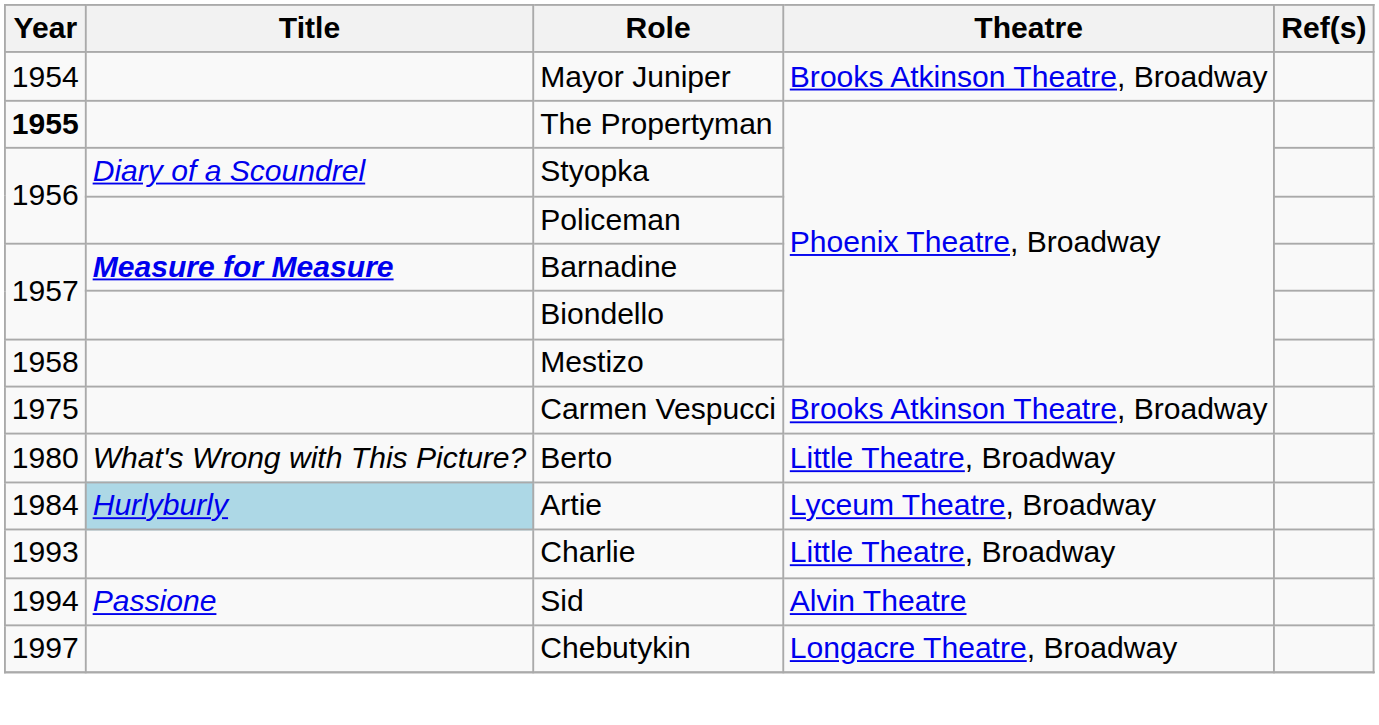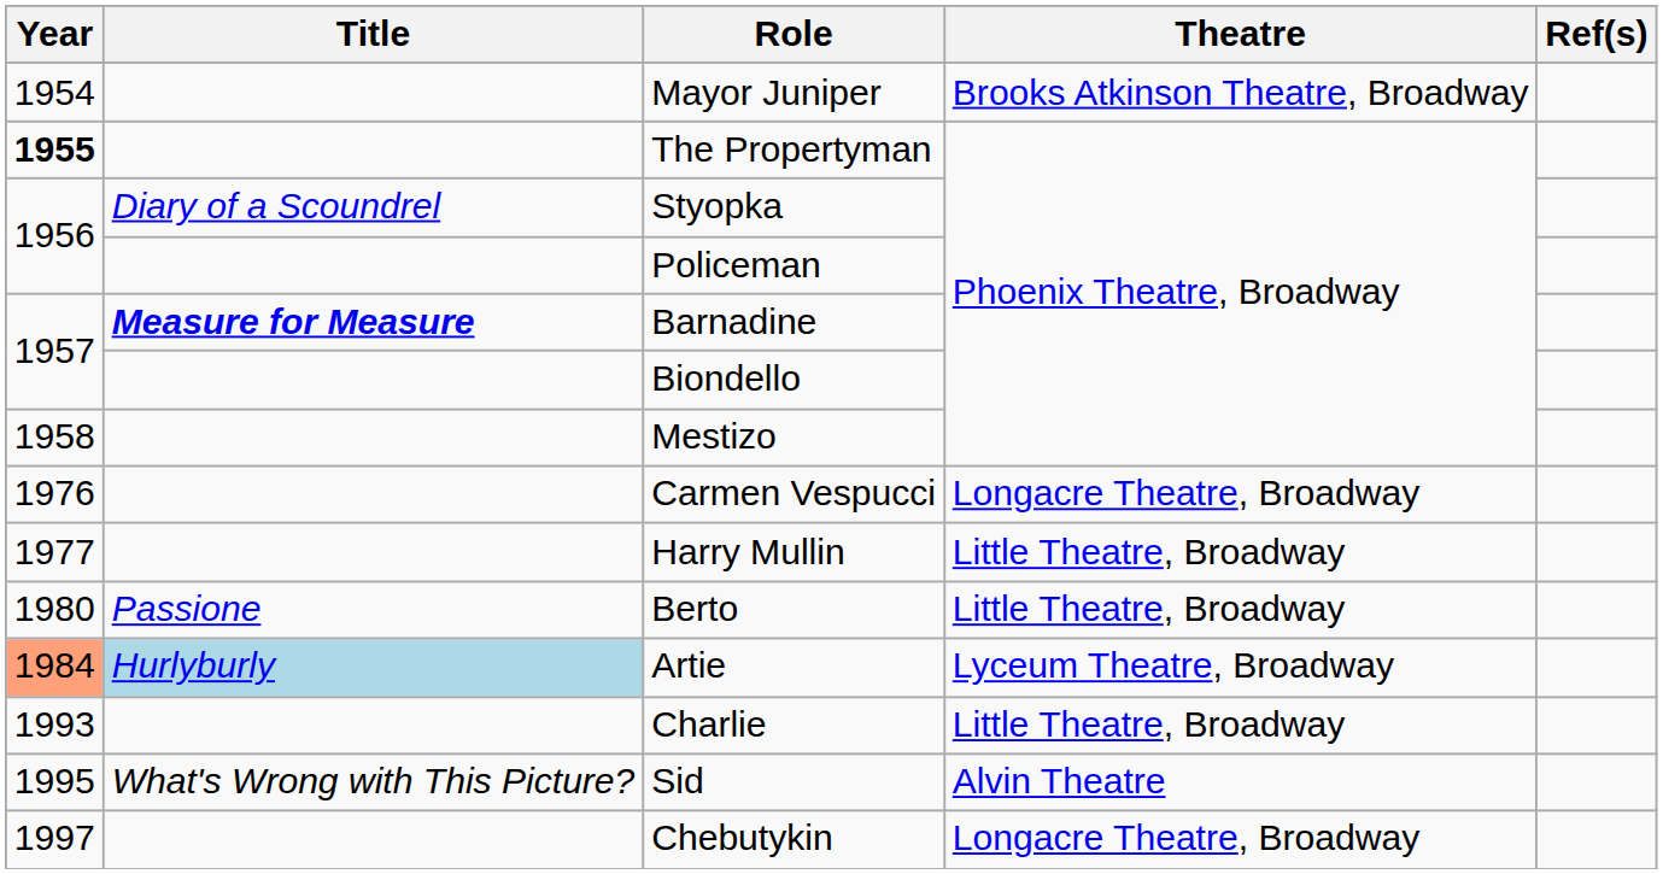Carmen Vespucci | Year: 1975 -> 1976
Carmen Vespucci | Theatre: Brooks Atkinson Theatre, Broadway -> Longacre Theatre, Broadway
+ row: 1977 | Harry Mullin | Little Theatre, Broadway
Berto | Title: What's Wrong with This Picture? -> Passione
Artie | Year: no background -> lightsalmon background
Sid | Year: 1994 -> 1995
Sid | Title: Passione -> What's Wrong with This Picture?
